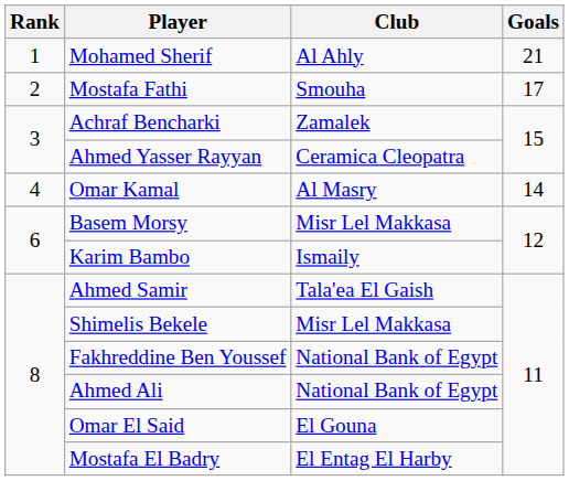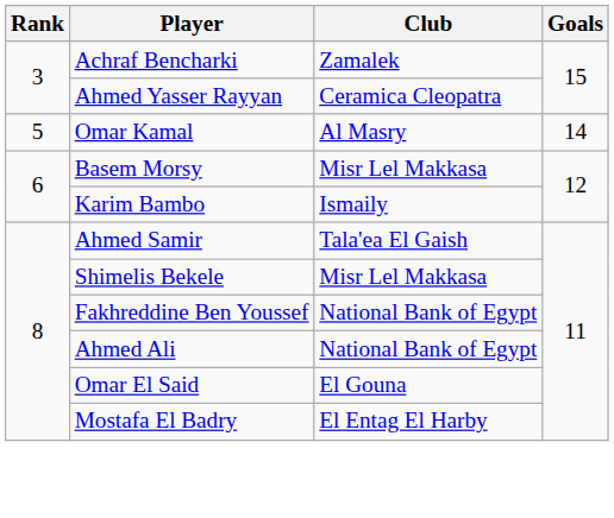- row: 1 | Mohamed Sherif | Al Ahly | 21
- row: 2 | Mostafa Fathi | Smouha | 17
Omar Kamal | Rank: 4 -> 5
